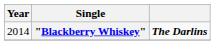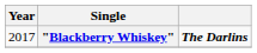"Blackberry Whiskey" | Year: 2014 -> 2017
